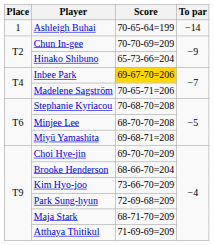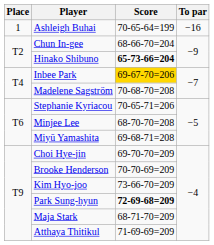Ashleigh Buhai | To par: −14 -> −16
Chun In-gee | Score: 70-70-69=209 -> 68-66-70=204
Hinako Shibuno | Score: normal -> bold
Madelene Sagström | Score: 70-65-71=206 -> 70-68-70=208
Stephanie Kyriacou | Score: 70-68-70=208 -> 70-65-71=206
Brooke Henderson | Score: 68-66-70=204 -> 70-70-69=209
Park Sung-hyun | Score: normal -> bold
